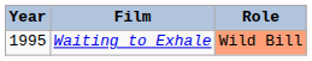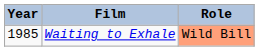Waiting to Exhale | Year: 1995 -> 1985
